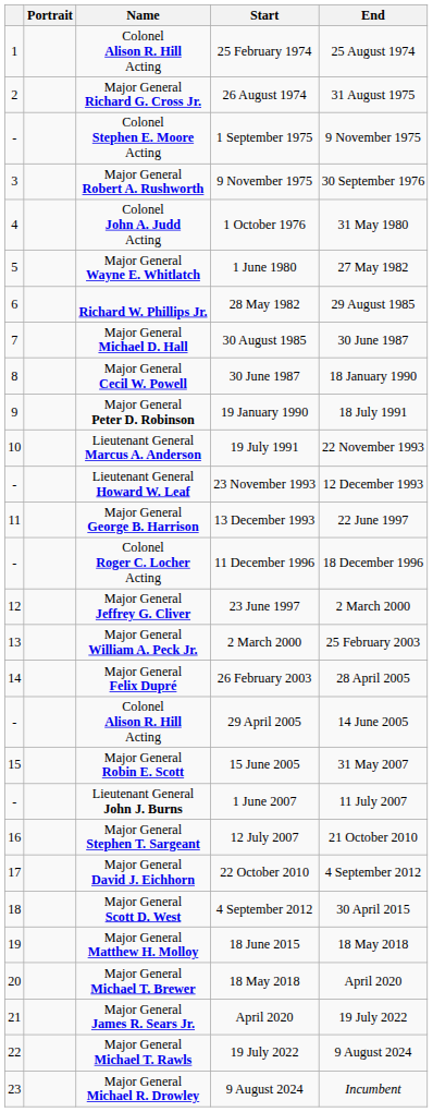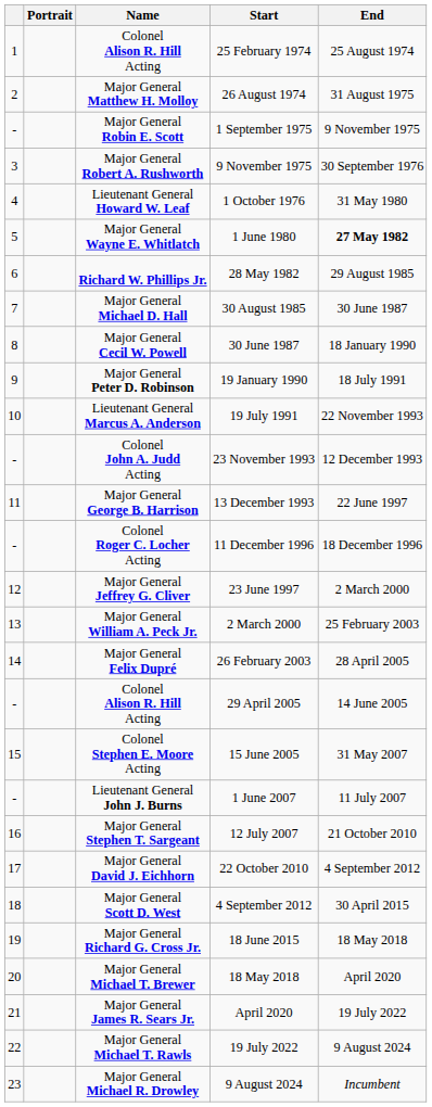26 August 1974 | Name: Major General Richard G. Cross Jr. -> Major General Matthew H. Molloy
1 September 1975 | Name: Colonel Stephen E. Moore Acting -> Major General Robin E. Scott
1 October 1976 | Name: Colonel John A. Judd Acting -> Lieutenant General Howard W. Leaf
1 June 1980 | End: normal -> bold
23 November 1993 | Name: Lieutenant General Howard W. Leaf -> Colonel John A. Judd Acting
15 June 2005 | Name: Major General Robin E. Scott -> Colonel Stephen E. Moore Acting
18 June 2015 | Name: Major General Matthew H. Molloy -> Major General Richard G. Cross Jr.
